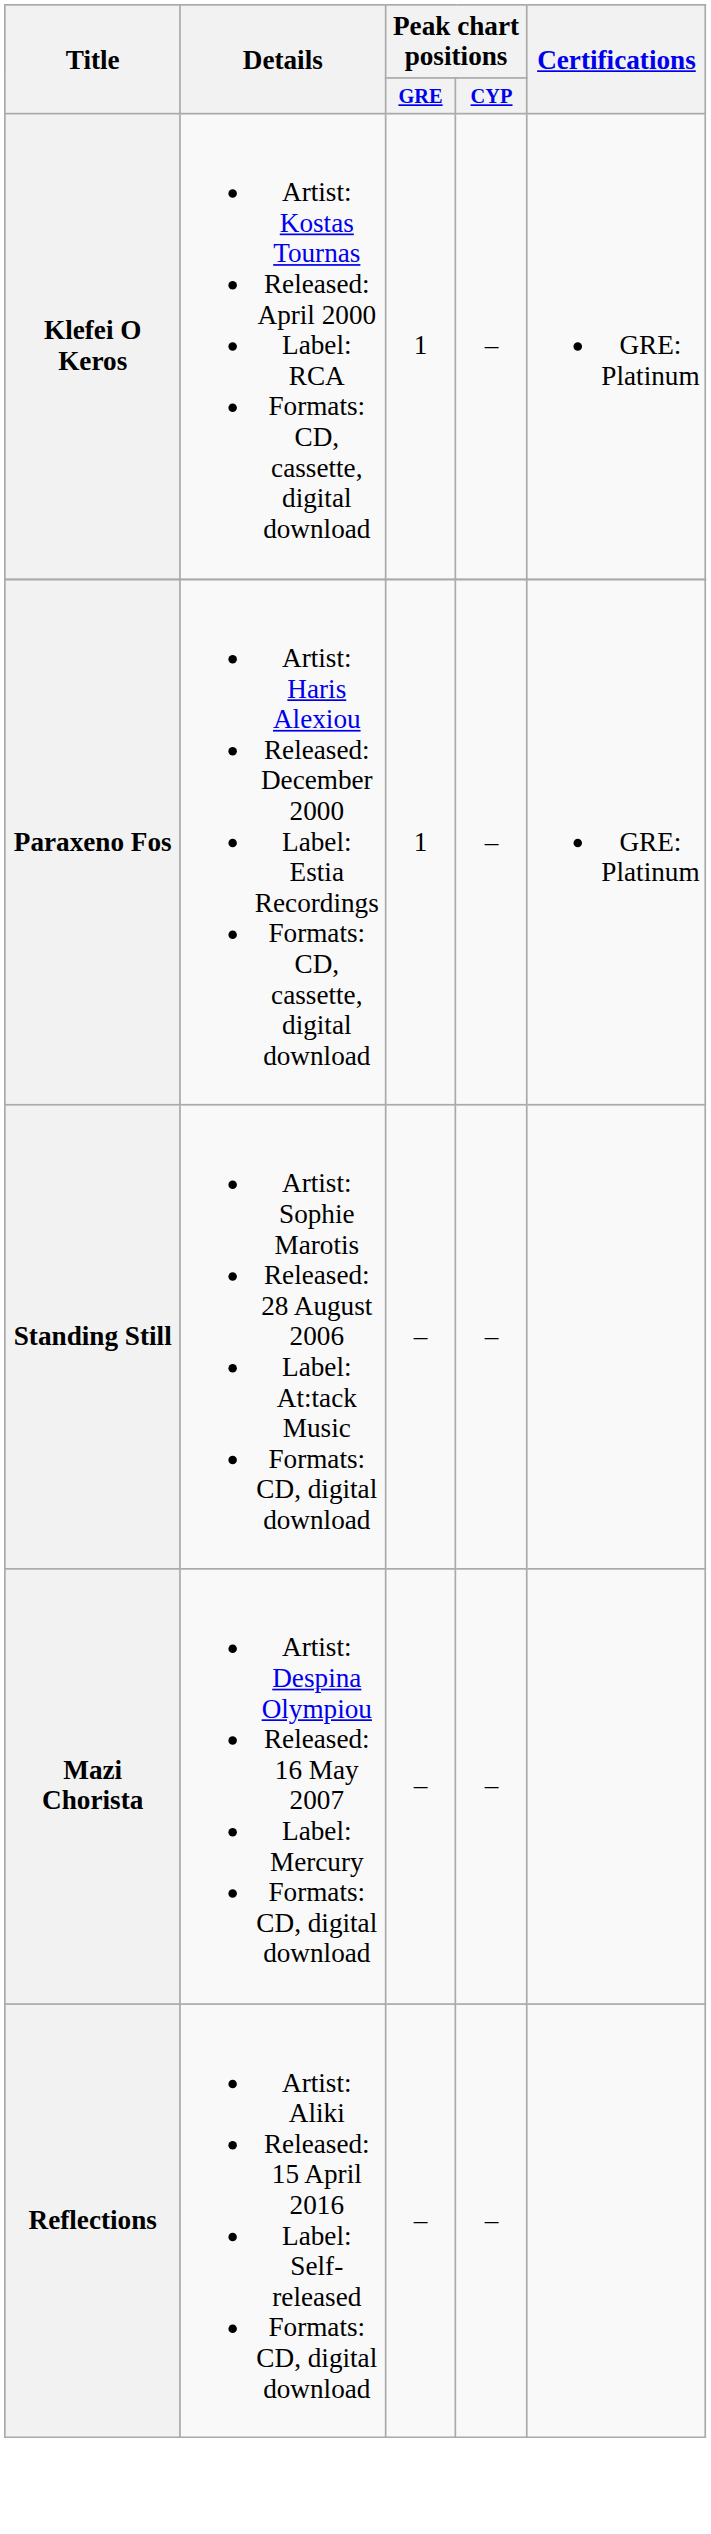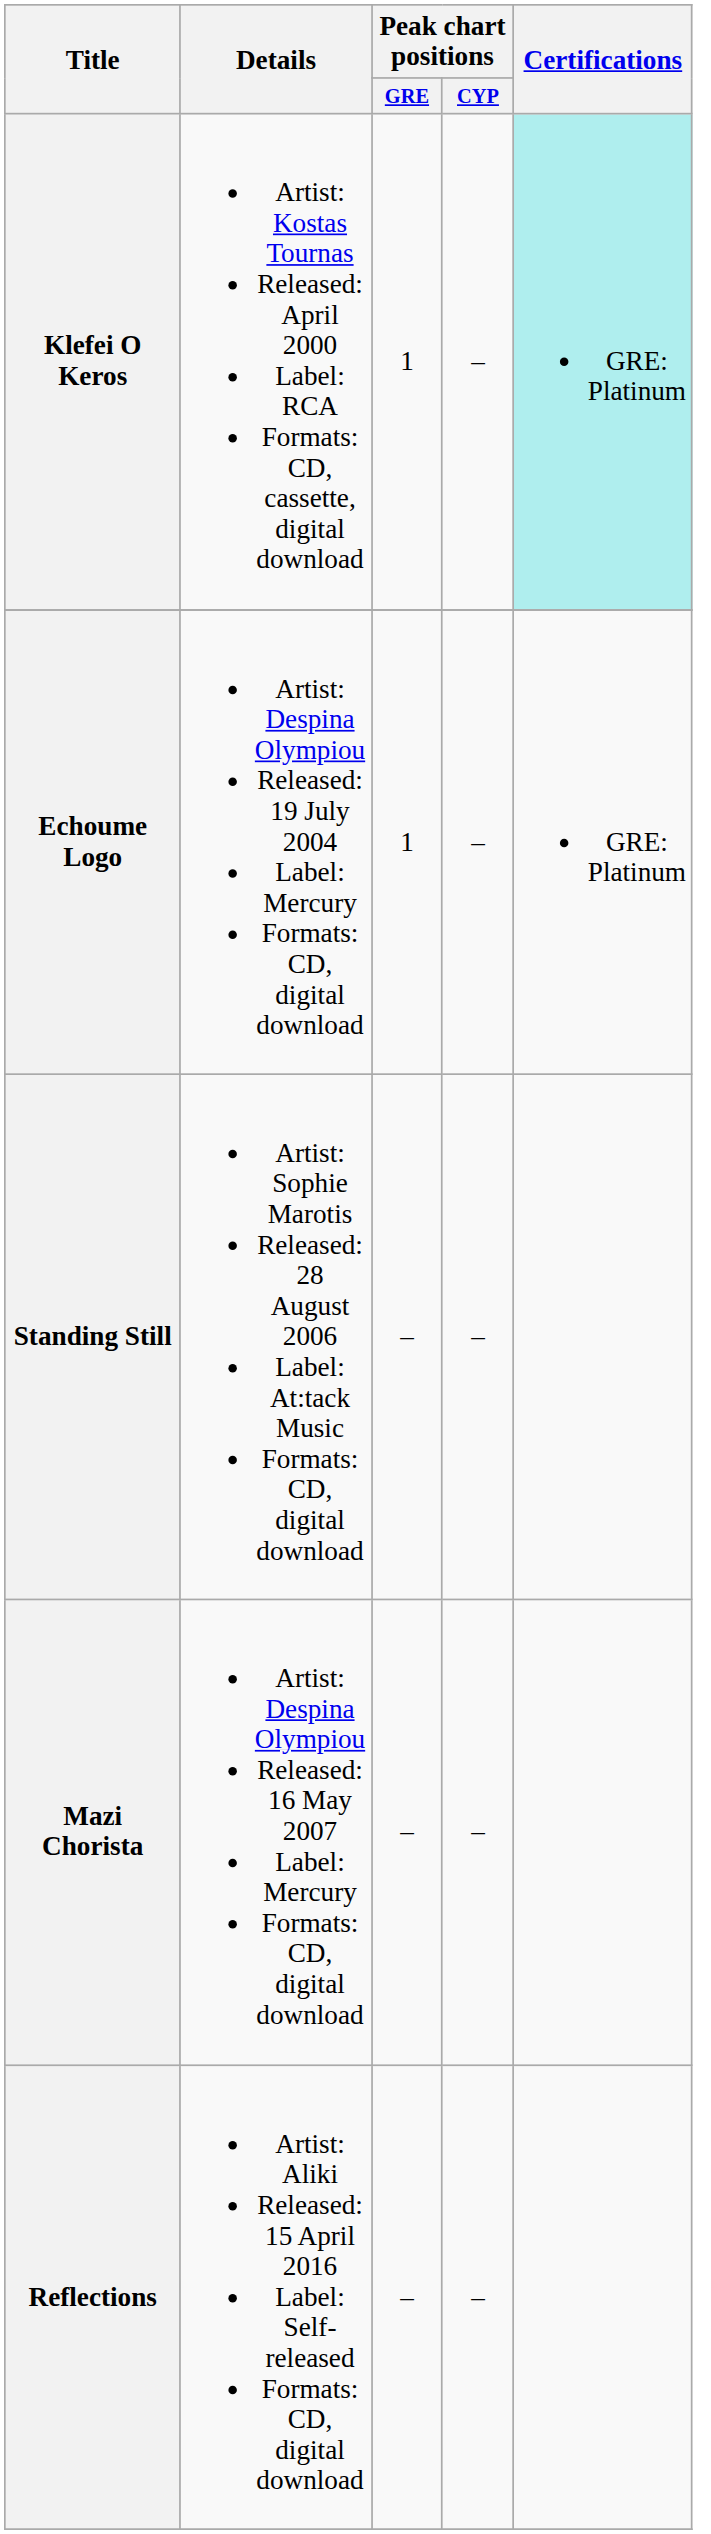Klefei O Keros | Certifications: no background -> paleturquoise background
- row: Paraxeno Fos | Artist: Haris Alexiou Released: December 2000 Label: Estia Recordings Formats: CD, cassette, digital download | 1 | – | GRE: Platinum
+ row: Echoume Logo | Artist: Despina Olympiou Released: 19 July 2004 Label: Mercury Formats: CD, digital download | 1 | – | GRE: Platinum
